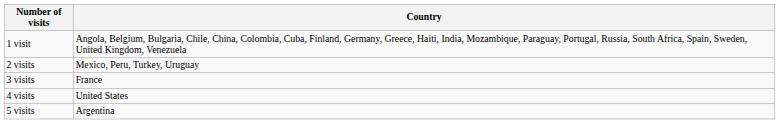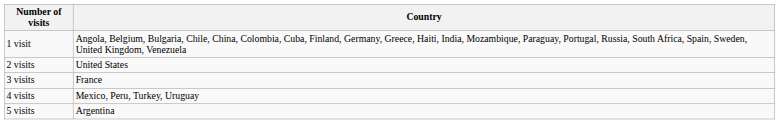2 visits | Country: Mexico, Peru, Turkey, Uruguay -> United States
4 visits | Country: United States -> Mexico, Peru, Turkey, Uruguay
